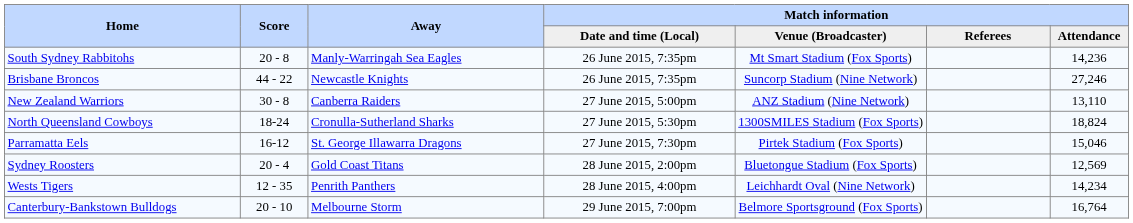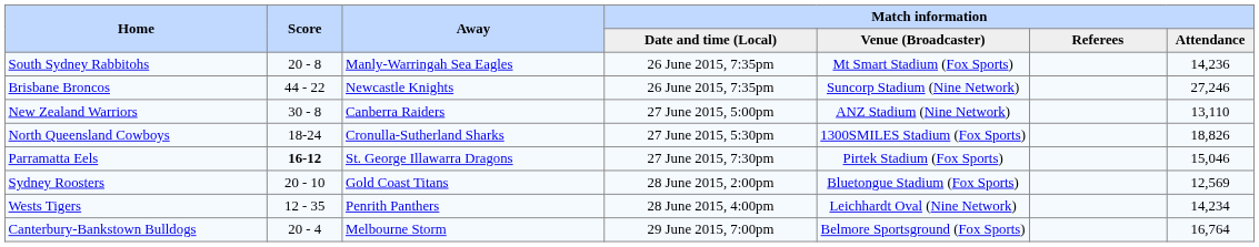North Queensland Cowboys | Match information / Attendance: 18,824 -> 18,826
Parramatta Eels | Score: normal -> bold
Sydney Roosters | Score: 20 - 4 -> 20 - 10
Canterbury-Bankstown Bulldogs | Score: 20 - 10 -> 20 - 4
